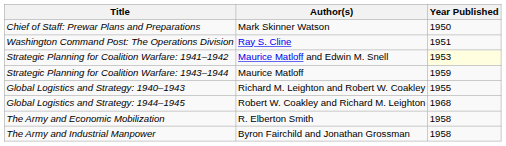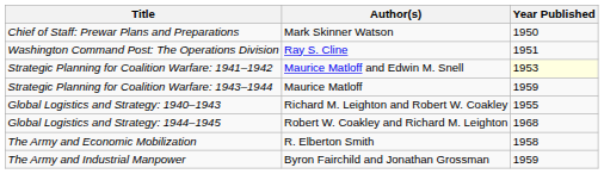The Army and Industrial Manpower | Year Published: 1958 -> 1959
